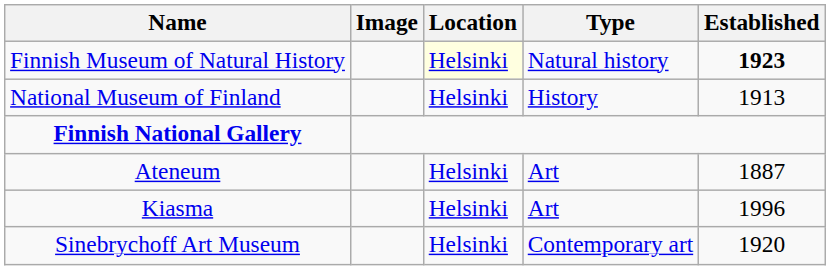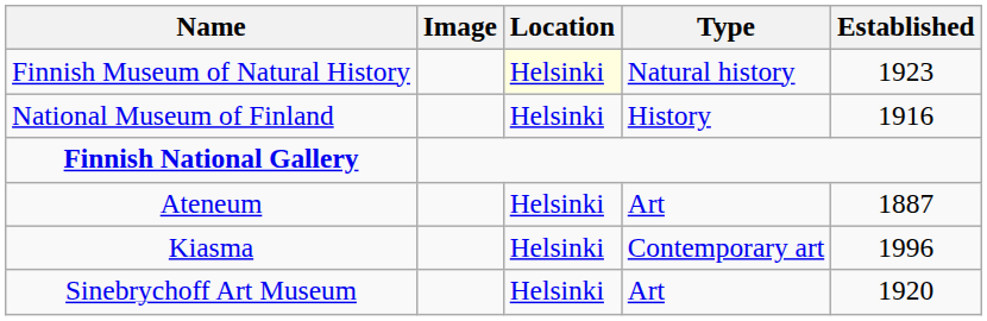Finnish Museum of Natural History | Established: bold -> normal
National Museum of Finland | Established: 1913 -> 1916
Kiasma | Type: Art -> Contemporary art
Sinebrychoff Art Museum | Type: Contemporary art -> Art
